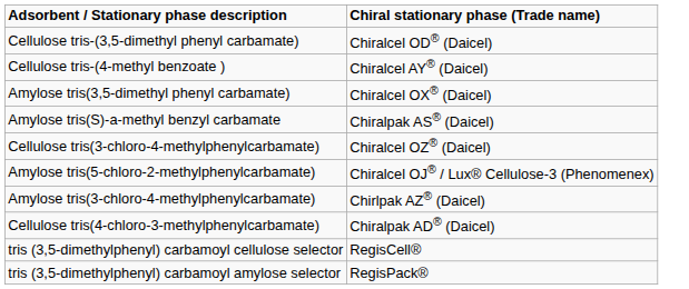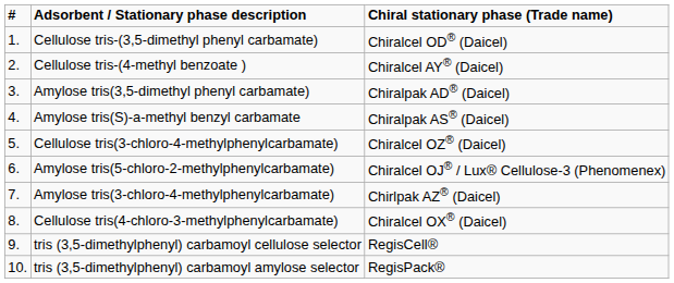+ column: # | 1. | 2. | 3. | 4. | 5. | 6. | 7. | 8. | 9. | 10.
Amylose tris(3,5-dimethyl phenyl carbamate) | Chiral stationary phase (Trade name): Chiralcel OX® (Daicel) -> Chiralpak AD® (Daicel)
Cellulose tris(4-chloro-3-methylphenylcarbamate) | Chiral stationary phase (Trade name): Chiralpak AD® (Daicel) -> Chiralcel OX® (Daicel)
